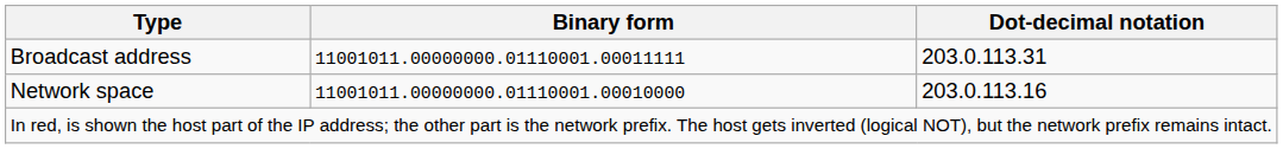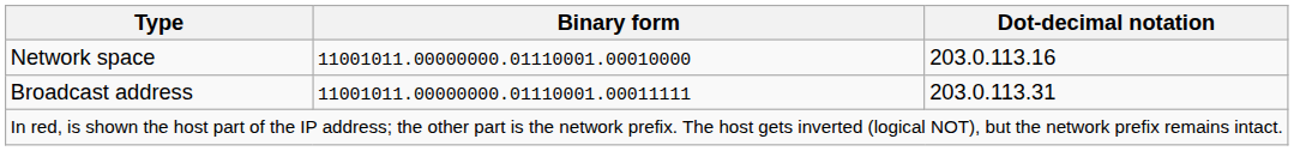rows swapped: Network space <-> Broadcast address
